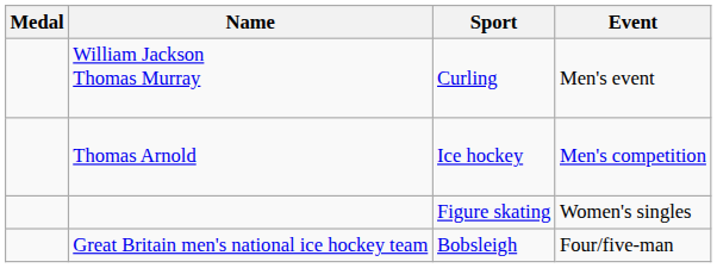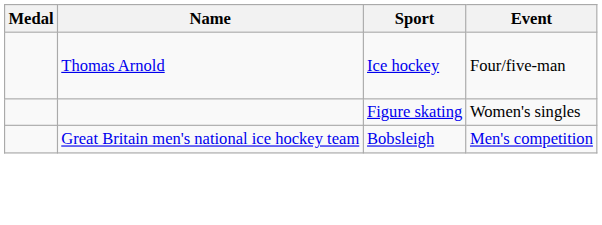- row: William Jackson Thomas Murray | Curling | Men's event
Thomas Arnold | Event: Men's competition -> Four/five-man
Great Britain men's national ice hockey team | Event: Four/five-man -> Men's competition
